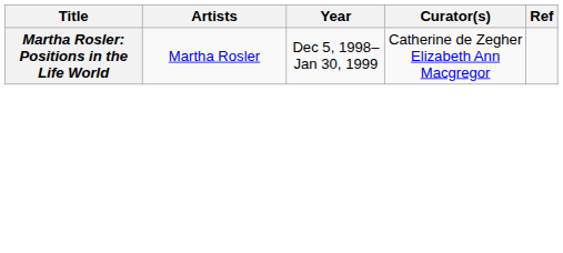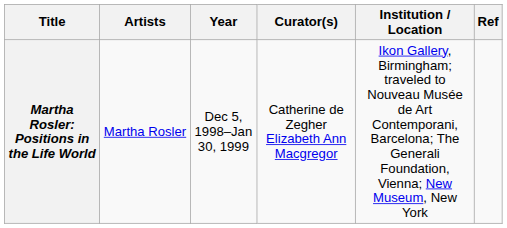+ column: Institution / Location | Ikon Gallery, Birmingham; traveled to Nouveau Musée de Art Contemporani, Barcelona; The Generali Foundation, Vienna; New Museum, New York
